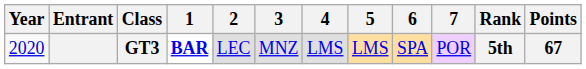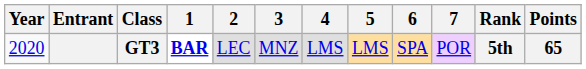GT3 | Points: 67 -> 65
